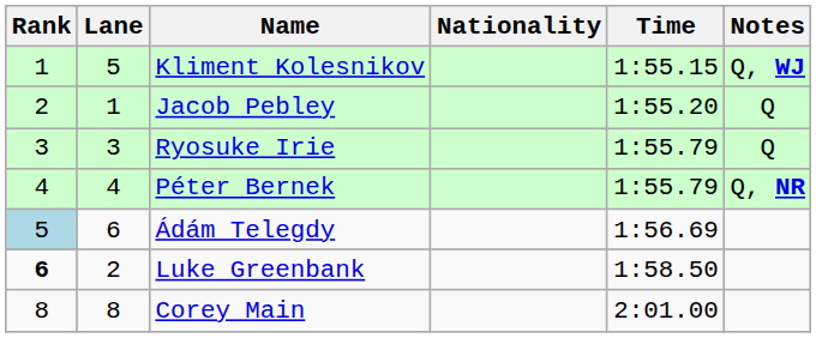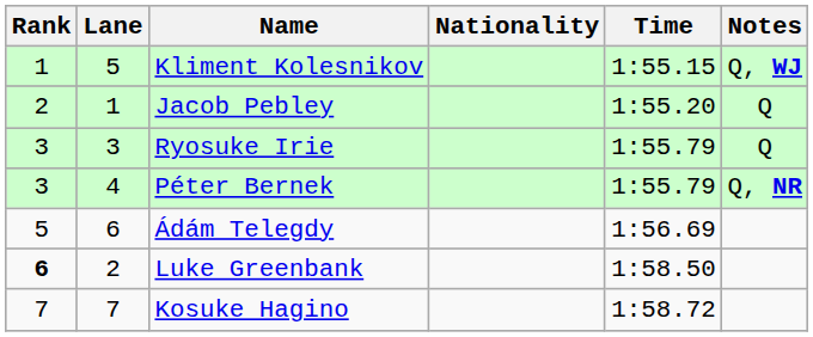Péter Bernek | Rank: 4 -> 3
Ádám Telegdy | Rank: lightblue background -> no background
+ row: 7 | 7 | Kosuke Hagino | 1:58.72
- row: 8 | 8 | Corey Main | 2:01.00
